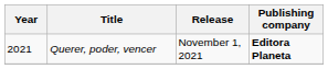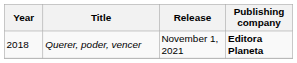Querer, poder, vencer | Year: 2021 -> 2018
